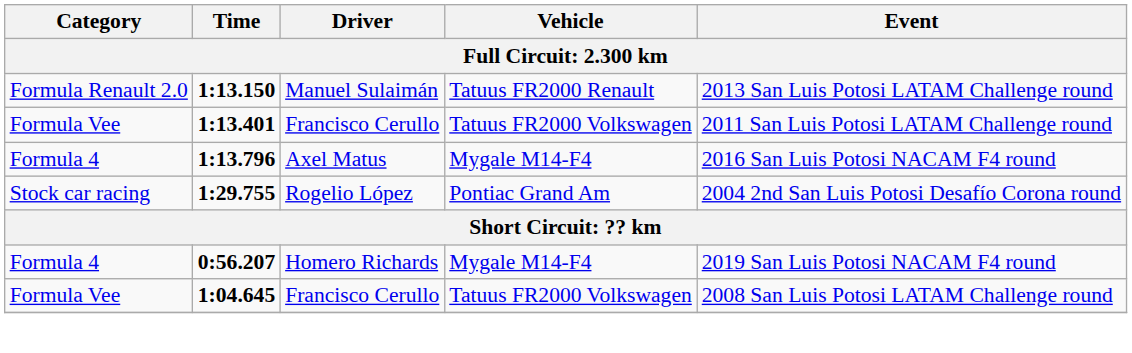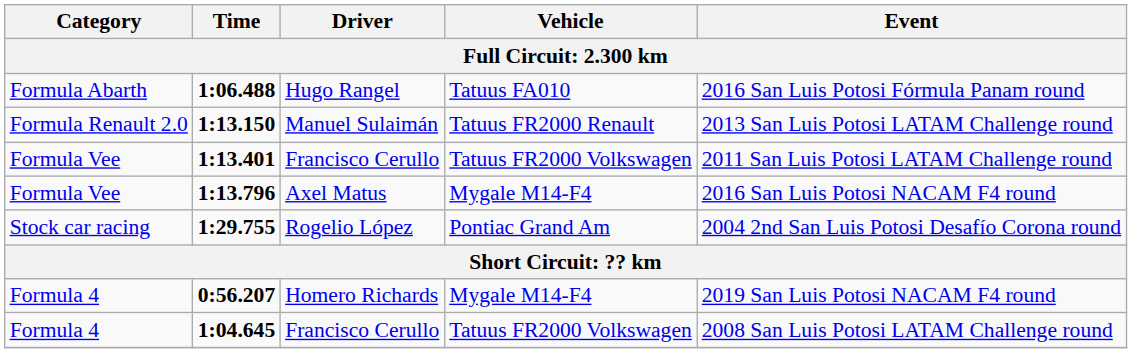+ row: Formula Abarth | 1:06.488 | Hugo Rangel | Tatuus FA010 | 2016 San Luis Potosi Fórmula Panam round
1:13.796 | Category: Formula 4 -> Formula Vee
1:04.645 | Category: Formula Vee -> Formula 4
